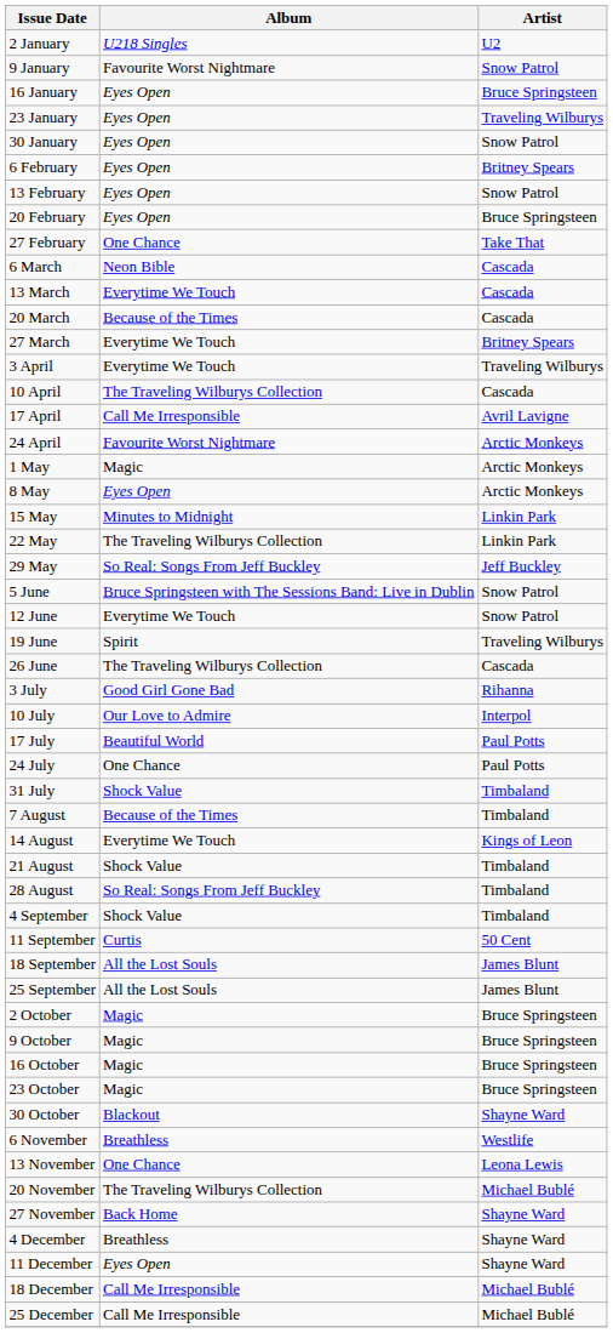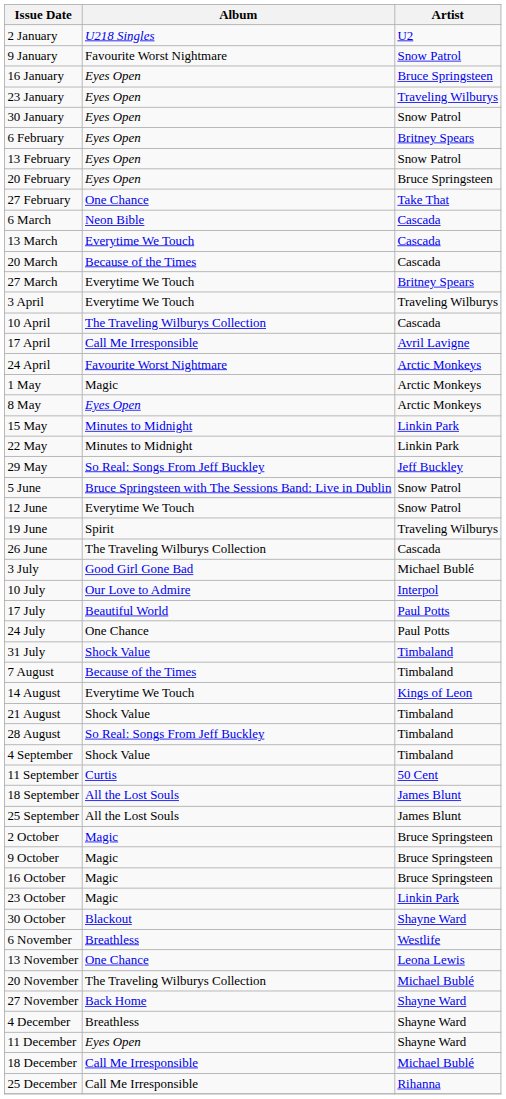22 May | Album: The Traveling Wilburys Collection -> Minutes to Midnight
3 July | Artist: Rihanna -> Michael Bublé
23 October | Artist: Bruce Springsteen -> Linkin Park
25 December | Artist: Michael Bublé -> Rihanna
